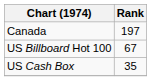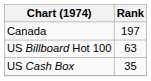US Billboard Hot 100 | Rank: 67 -> 63
